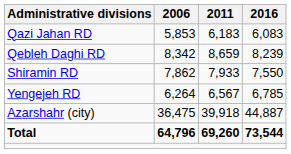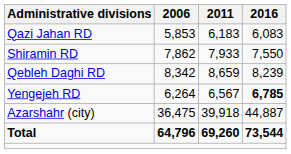rows swapped: Qebleh Daghi RD <-> Shiramin RD
Yengejeh RD | 2016: normal -> bold
